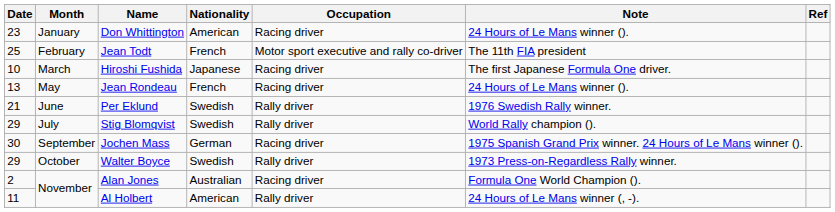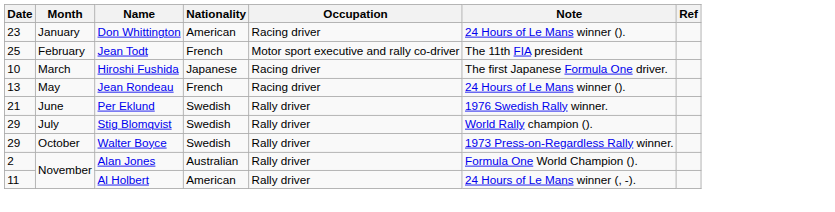- row: 30 | September | Jochen Mass | German | Racing driver | 1975 Spanish Grand Prix winner. 24 Hours of Le Mans winner ().
Alan Jones | Occupation: Racing driver -> Rally driver
